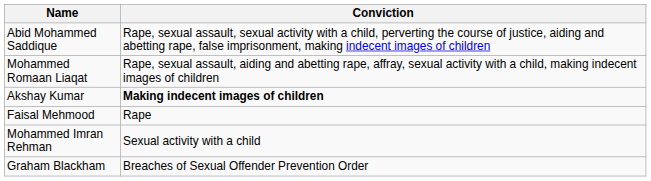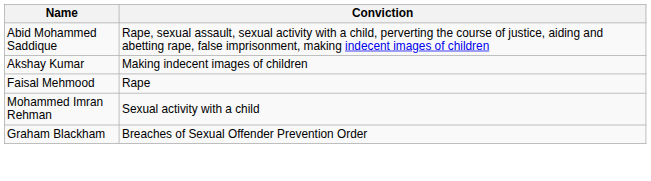- row: Mohammed Romaan Liaqat | Rape, sexual assault, aiding and abetting rape, affray, sexual activity with a child, making indecent images of children
Akshay Kumar | Conviction: bold -> normal
